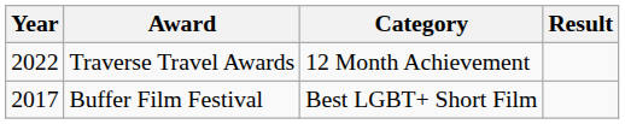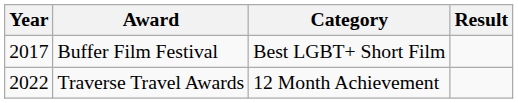rows swapped: Traverse Travel Awards <-> Buffer Film Festival
